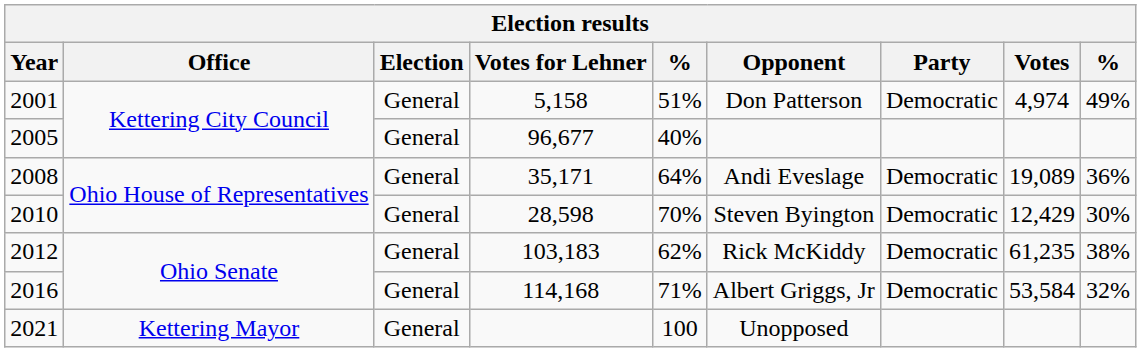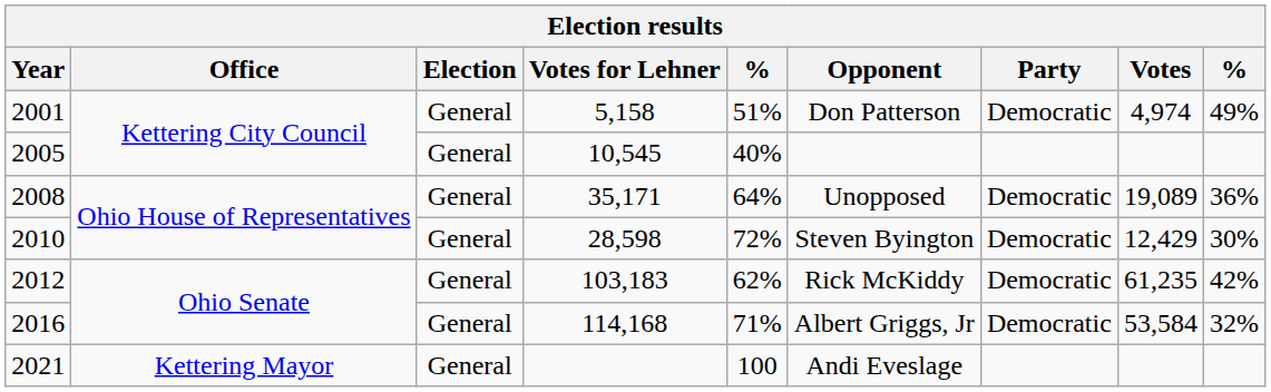2005 | Votes for Lehner: 96,677 -> 10,545
2008 | Opponent: Andi Eveslage -> Unopposed
2010 | column 5: 70% -> 72%
2012 | column 9: 38% -> 42%
2021 | Opponent: Unopposed -> Andi Eveslage
